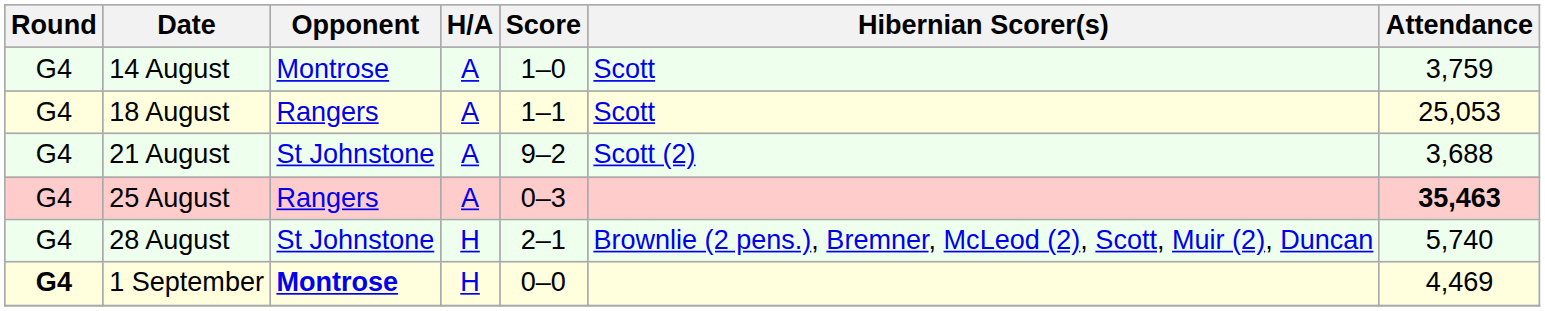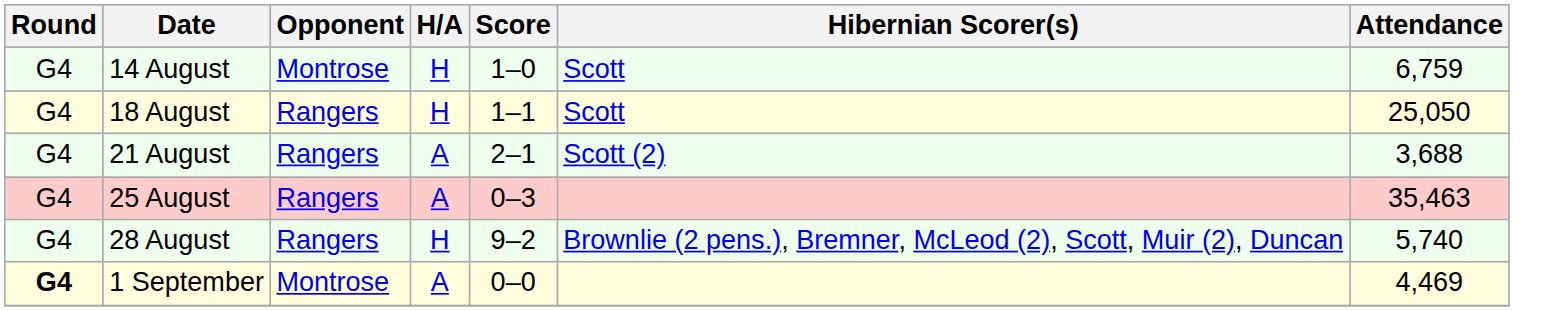14 August | H/A: A -> H
14 August | Attendance: 3,759 -> 6,759
18 August | H/A: A -> H
18 August | Attendance: 25,053 -> 25,050
21 August | Opponent: St Johnstone -> Rangers
21 August | Score: 9–2 -> 2–1
25 August | Attendance: bold -> normal
28 August | Opponent: St Johnstone -> Rangers
28 August | Score: 2–1 -> 9–2
1 September | Opponent: bold -> normal
1 September | H/A: H -> A
